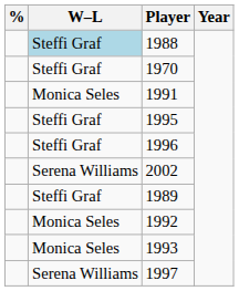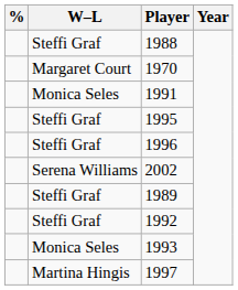1988 | W–L: lightblue background -> no background
1970 | W–L: Steffi Graf -> Margaret Court
1992 | W–L: Monica Seles -> Steffi Graf
1997 | W–L: Serena Williams -> Martina Hingis
